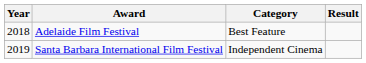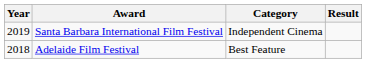rows swapped: Adelaide Film Festival <-> Santa Barbara International Film Festival
